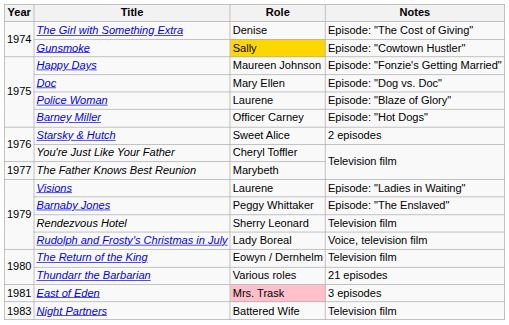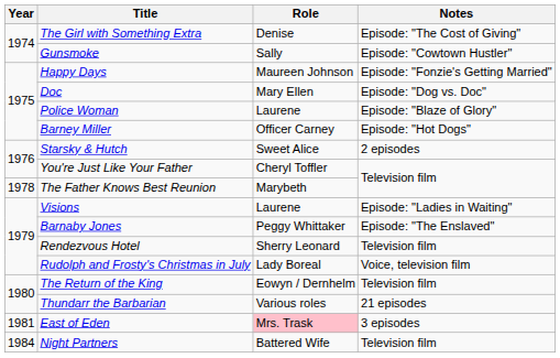Gunsmoke | Role: gold background -> no background
The Father Knows Best Reunion | Year: 1977 -> 1978
Night Partners | Year: 1983 -> 1984
